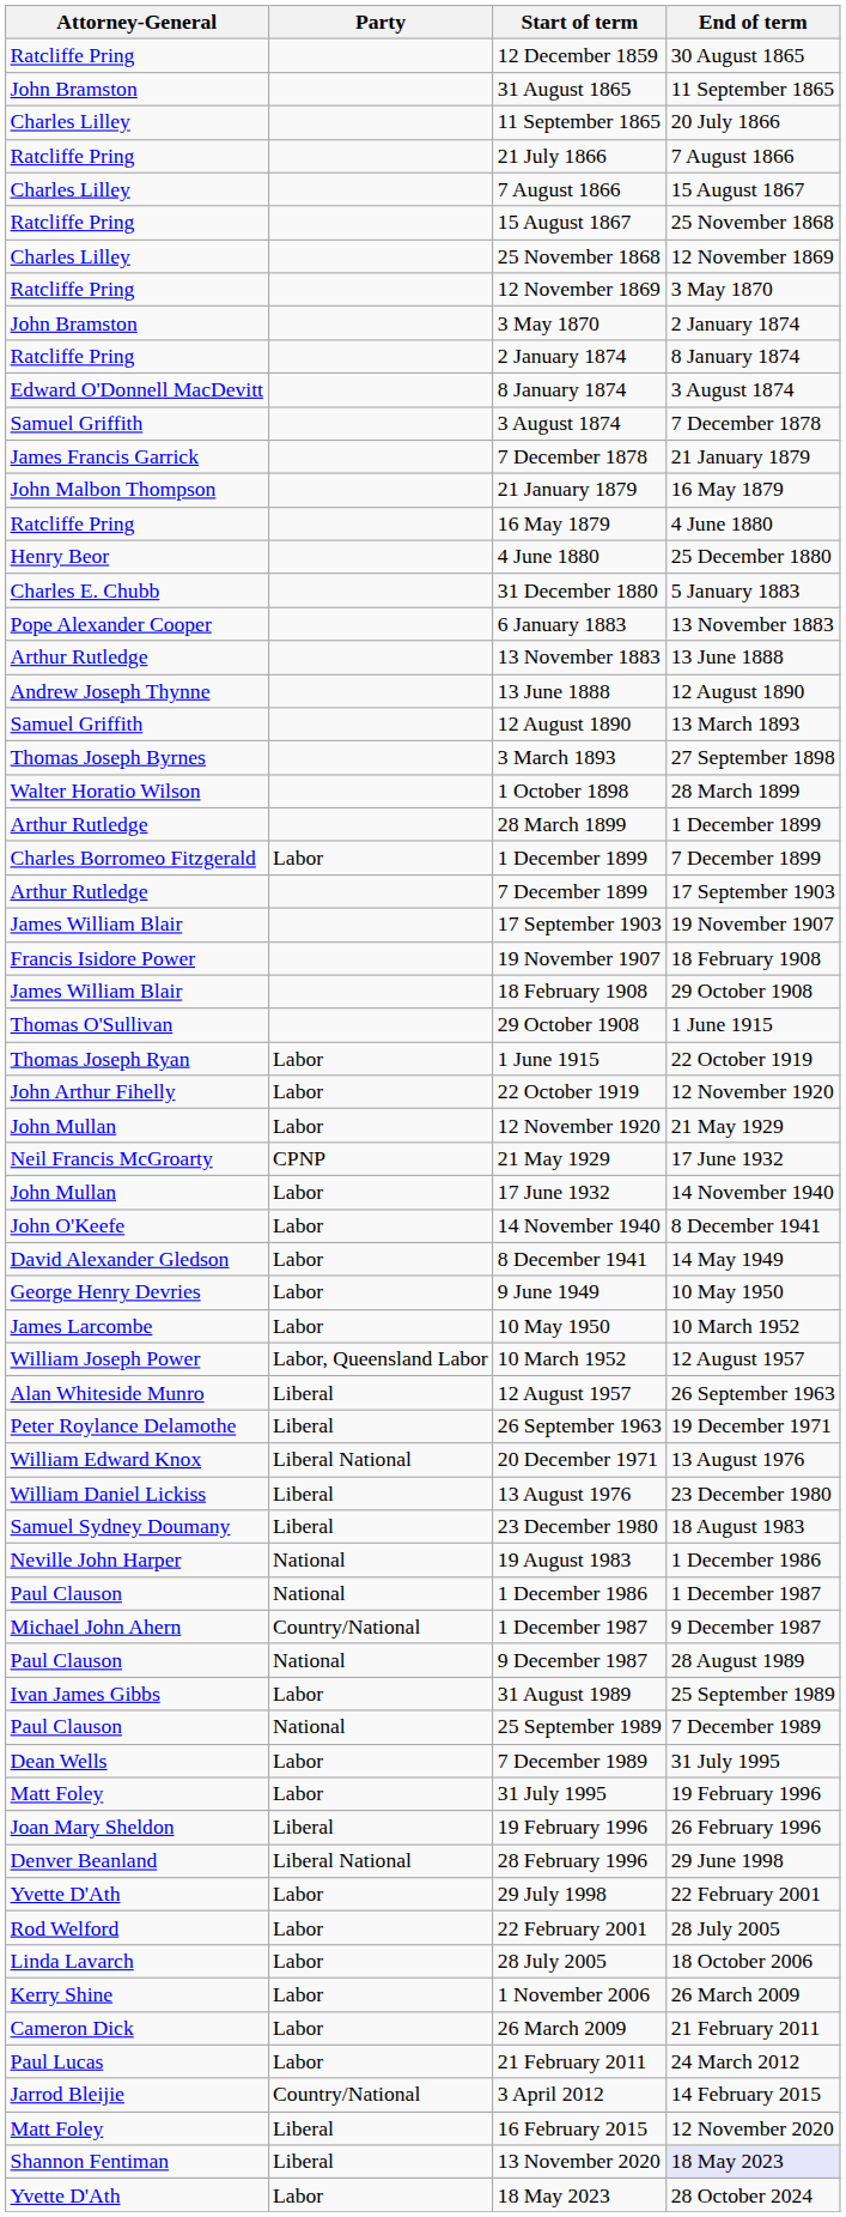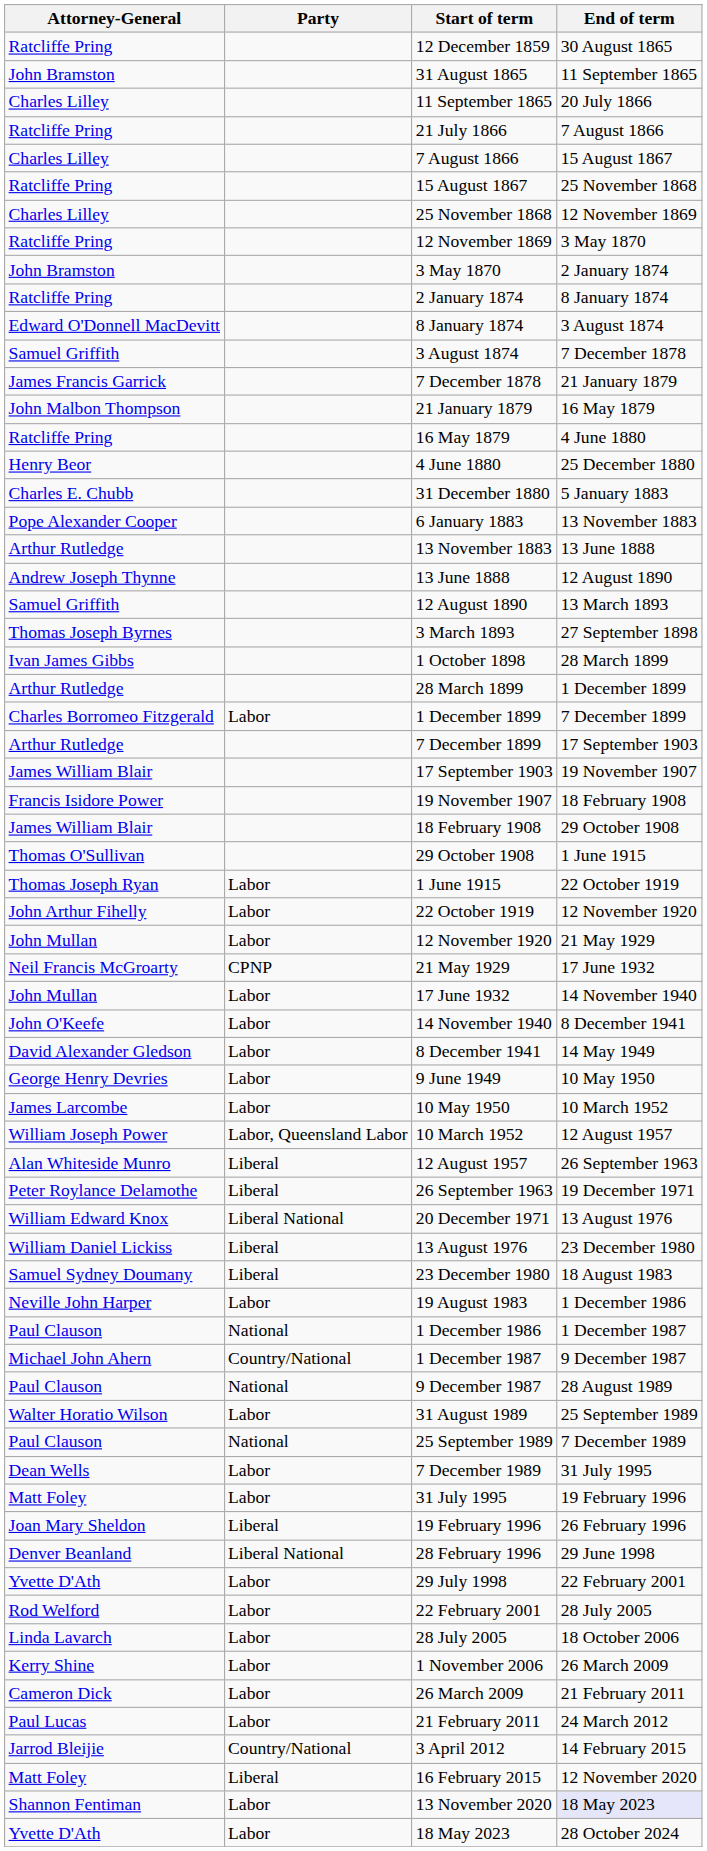1 October 1898 | Attorney-General: Walter Horatio Wilson -> Ivan James Gibbs
19 August 1983 | Party: National -> Labor
31 August 1989 | Attorney-General: Ivan James Gibbs -> Walter Horatio Wilson
13 November 2020 | Party: Liberal -> Labor
